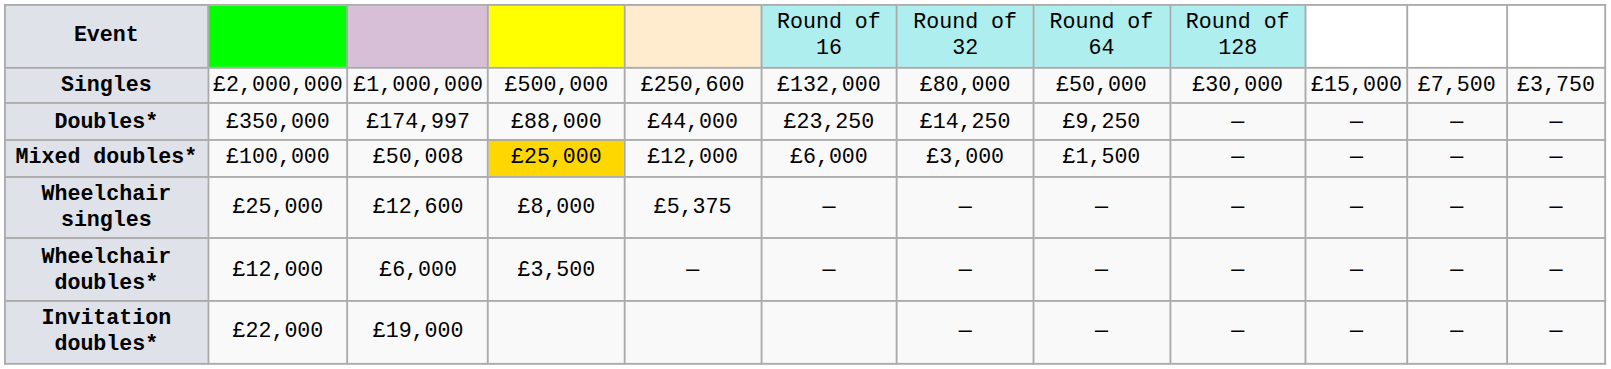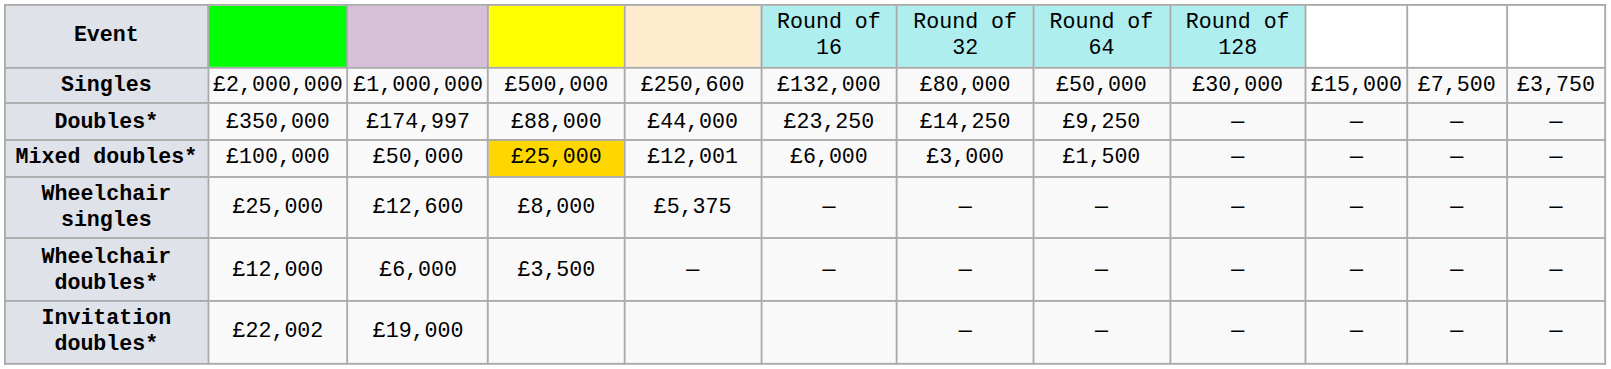Mixed doubles* | column 3: £50,008 -> £50,000
Mixed doubles* | column 5: £12,000 -> £12,001
Invitation doubles* | column 2: £22,000 -> £22,002
